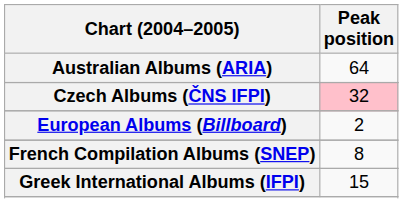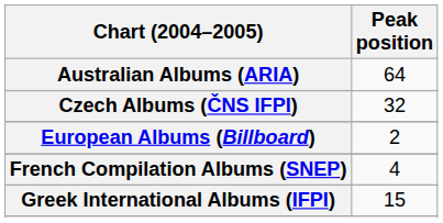Czech Albums (ČNS IFPI) | Peak position: pink background -> no background
French Compilation Albums (SNEP) | Peak position: 8 -> 4
